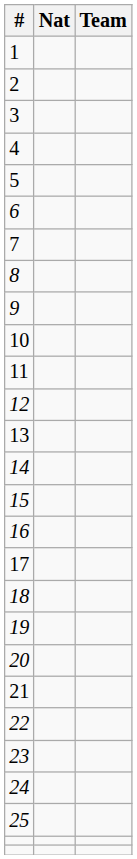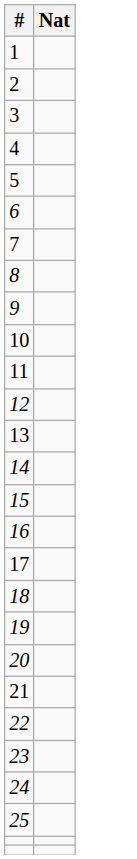- column: Team
